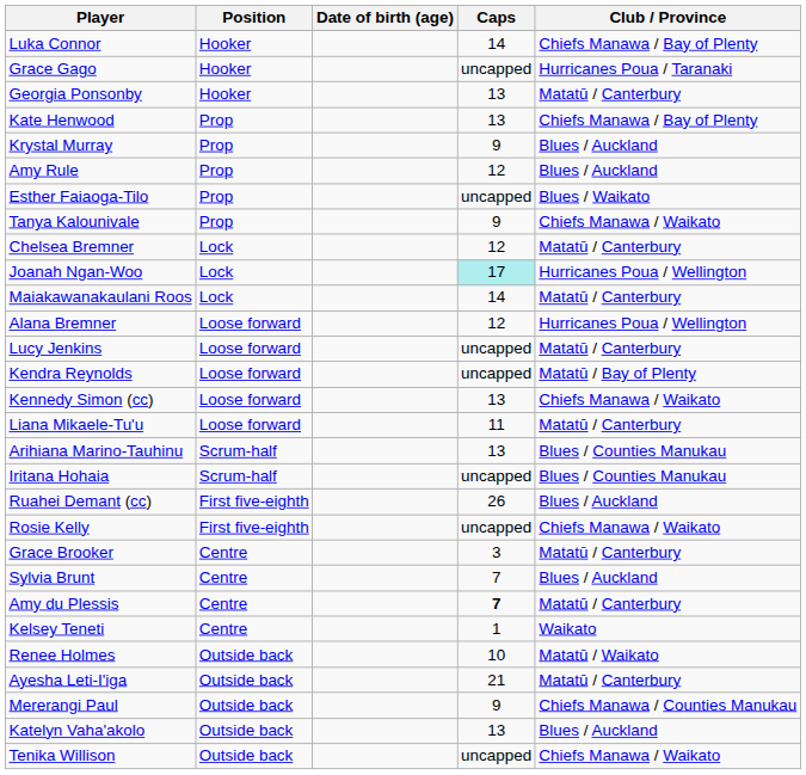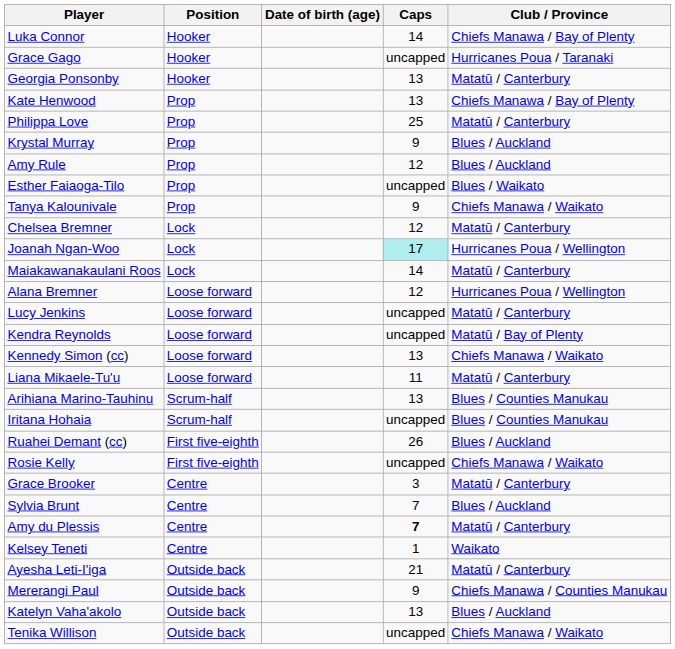+ row: Philippa Love | Prop | 25 | Matatū / Canterbury
- row: Renee Holmes | Outside back | 10 | Matatū / Waikato
